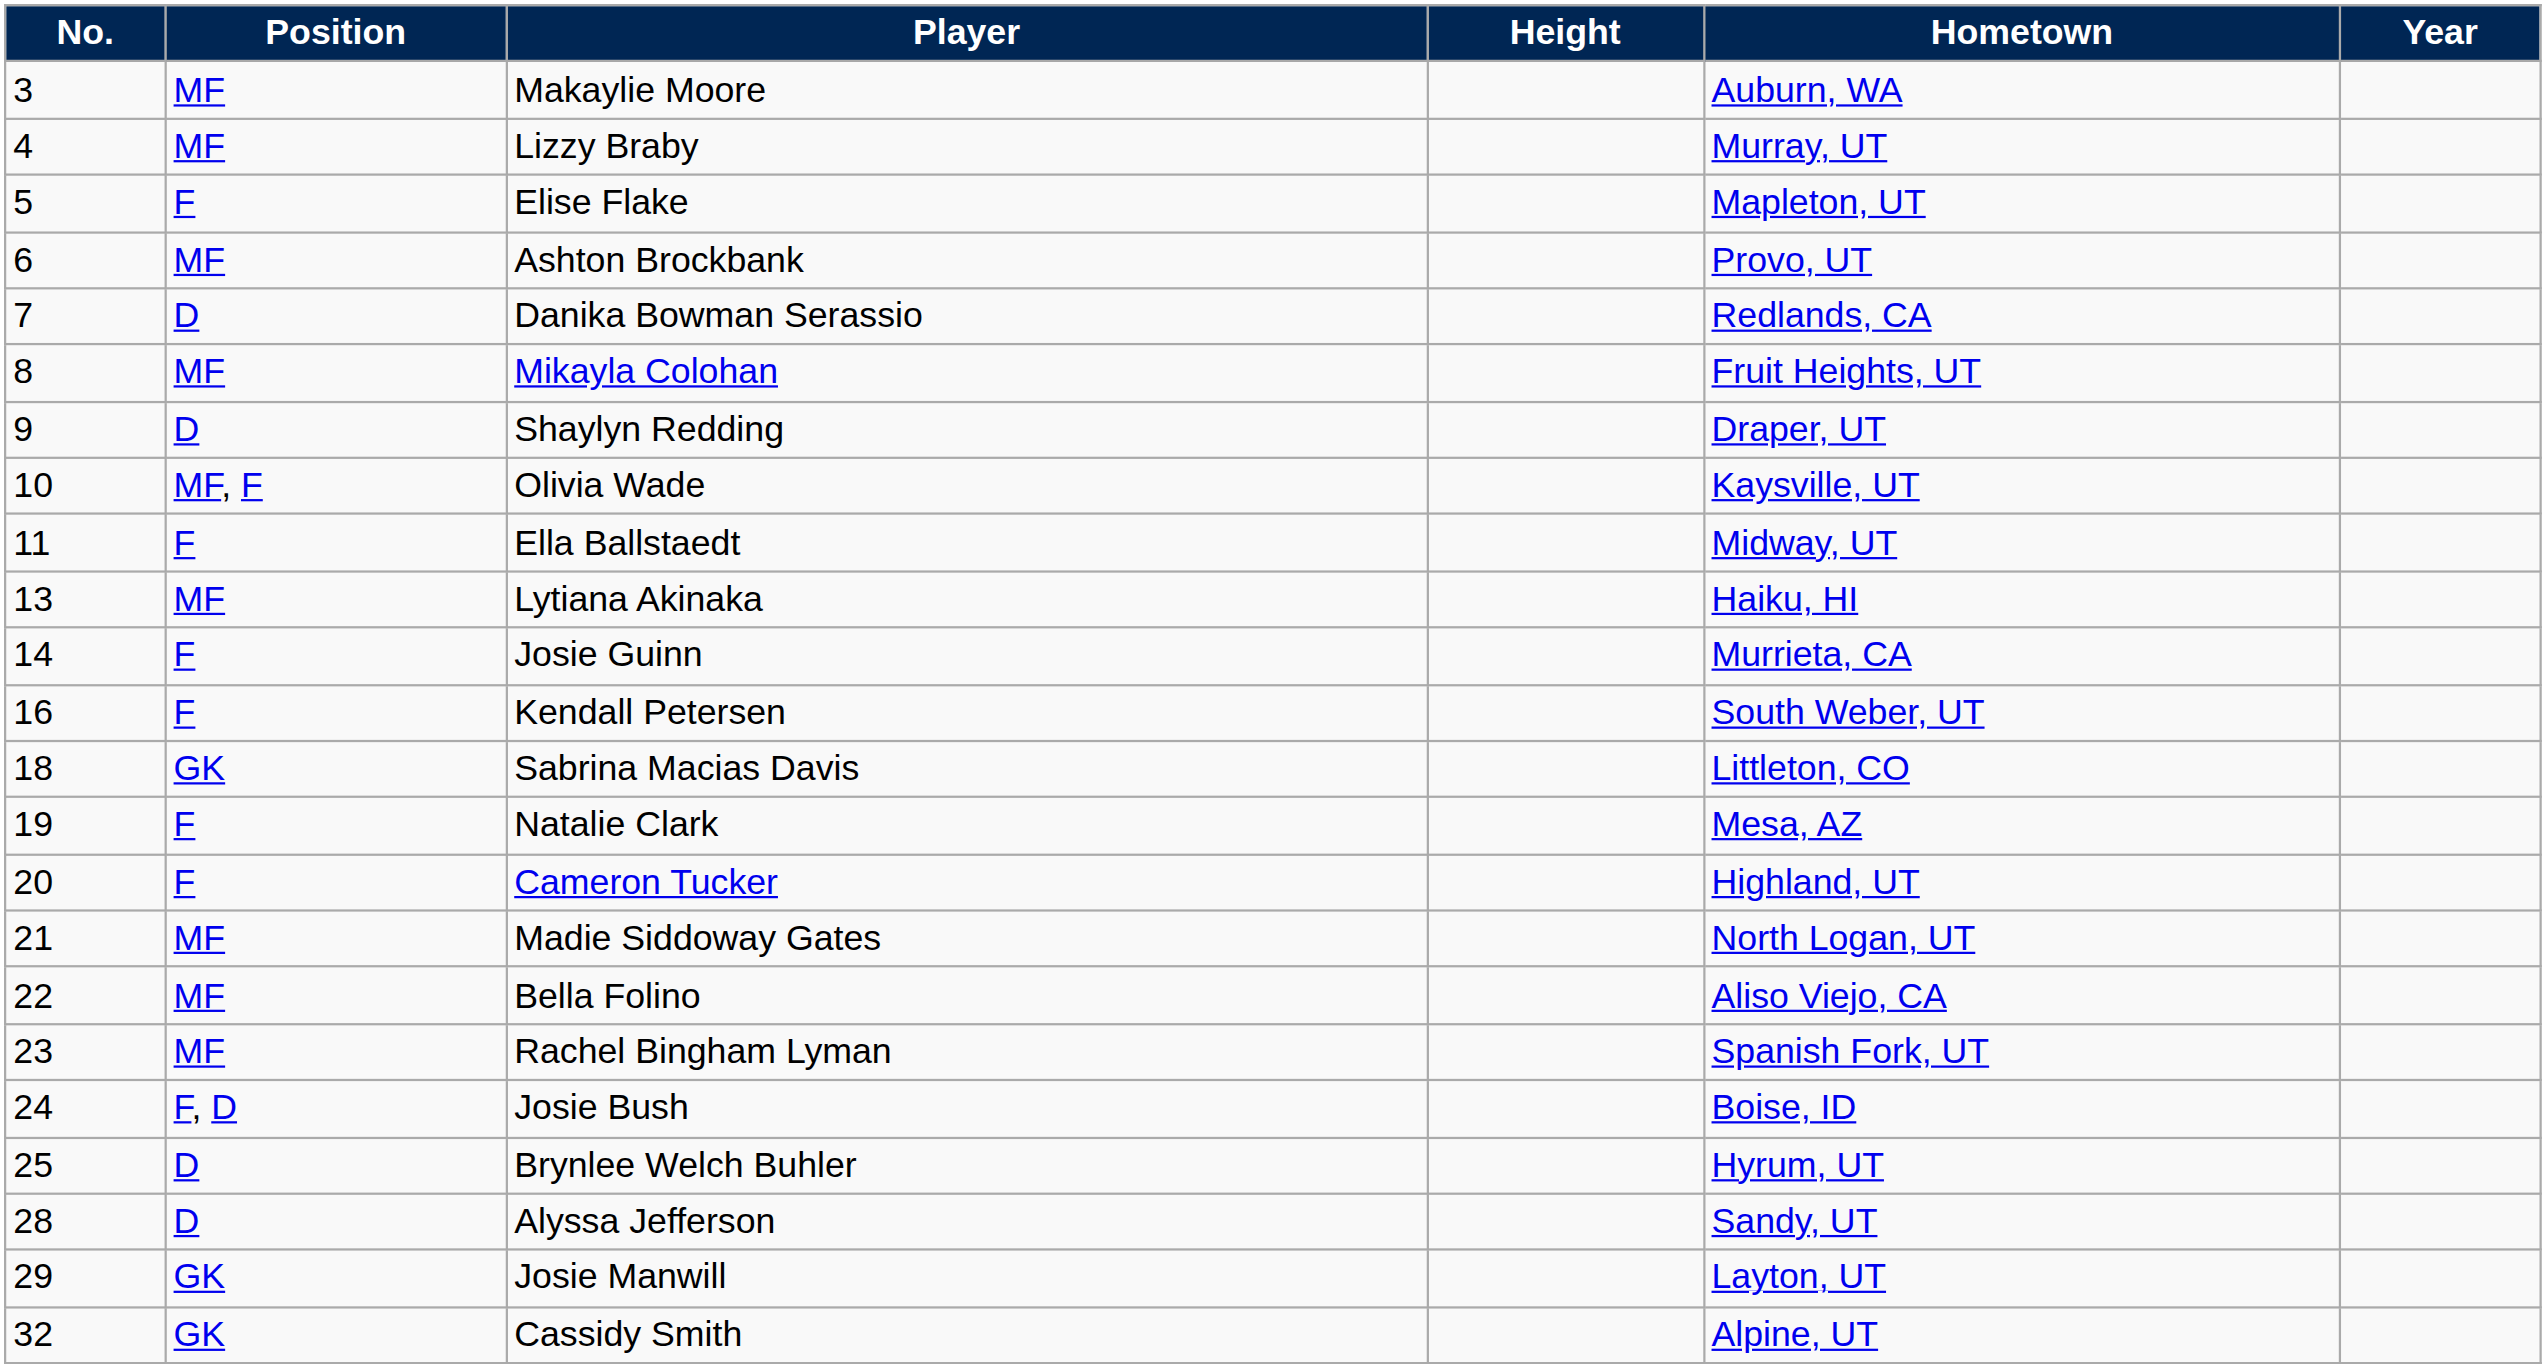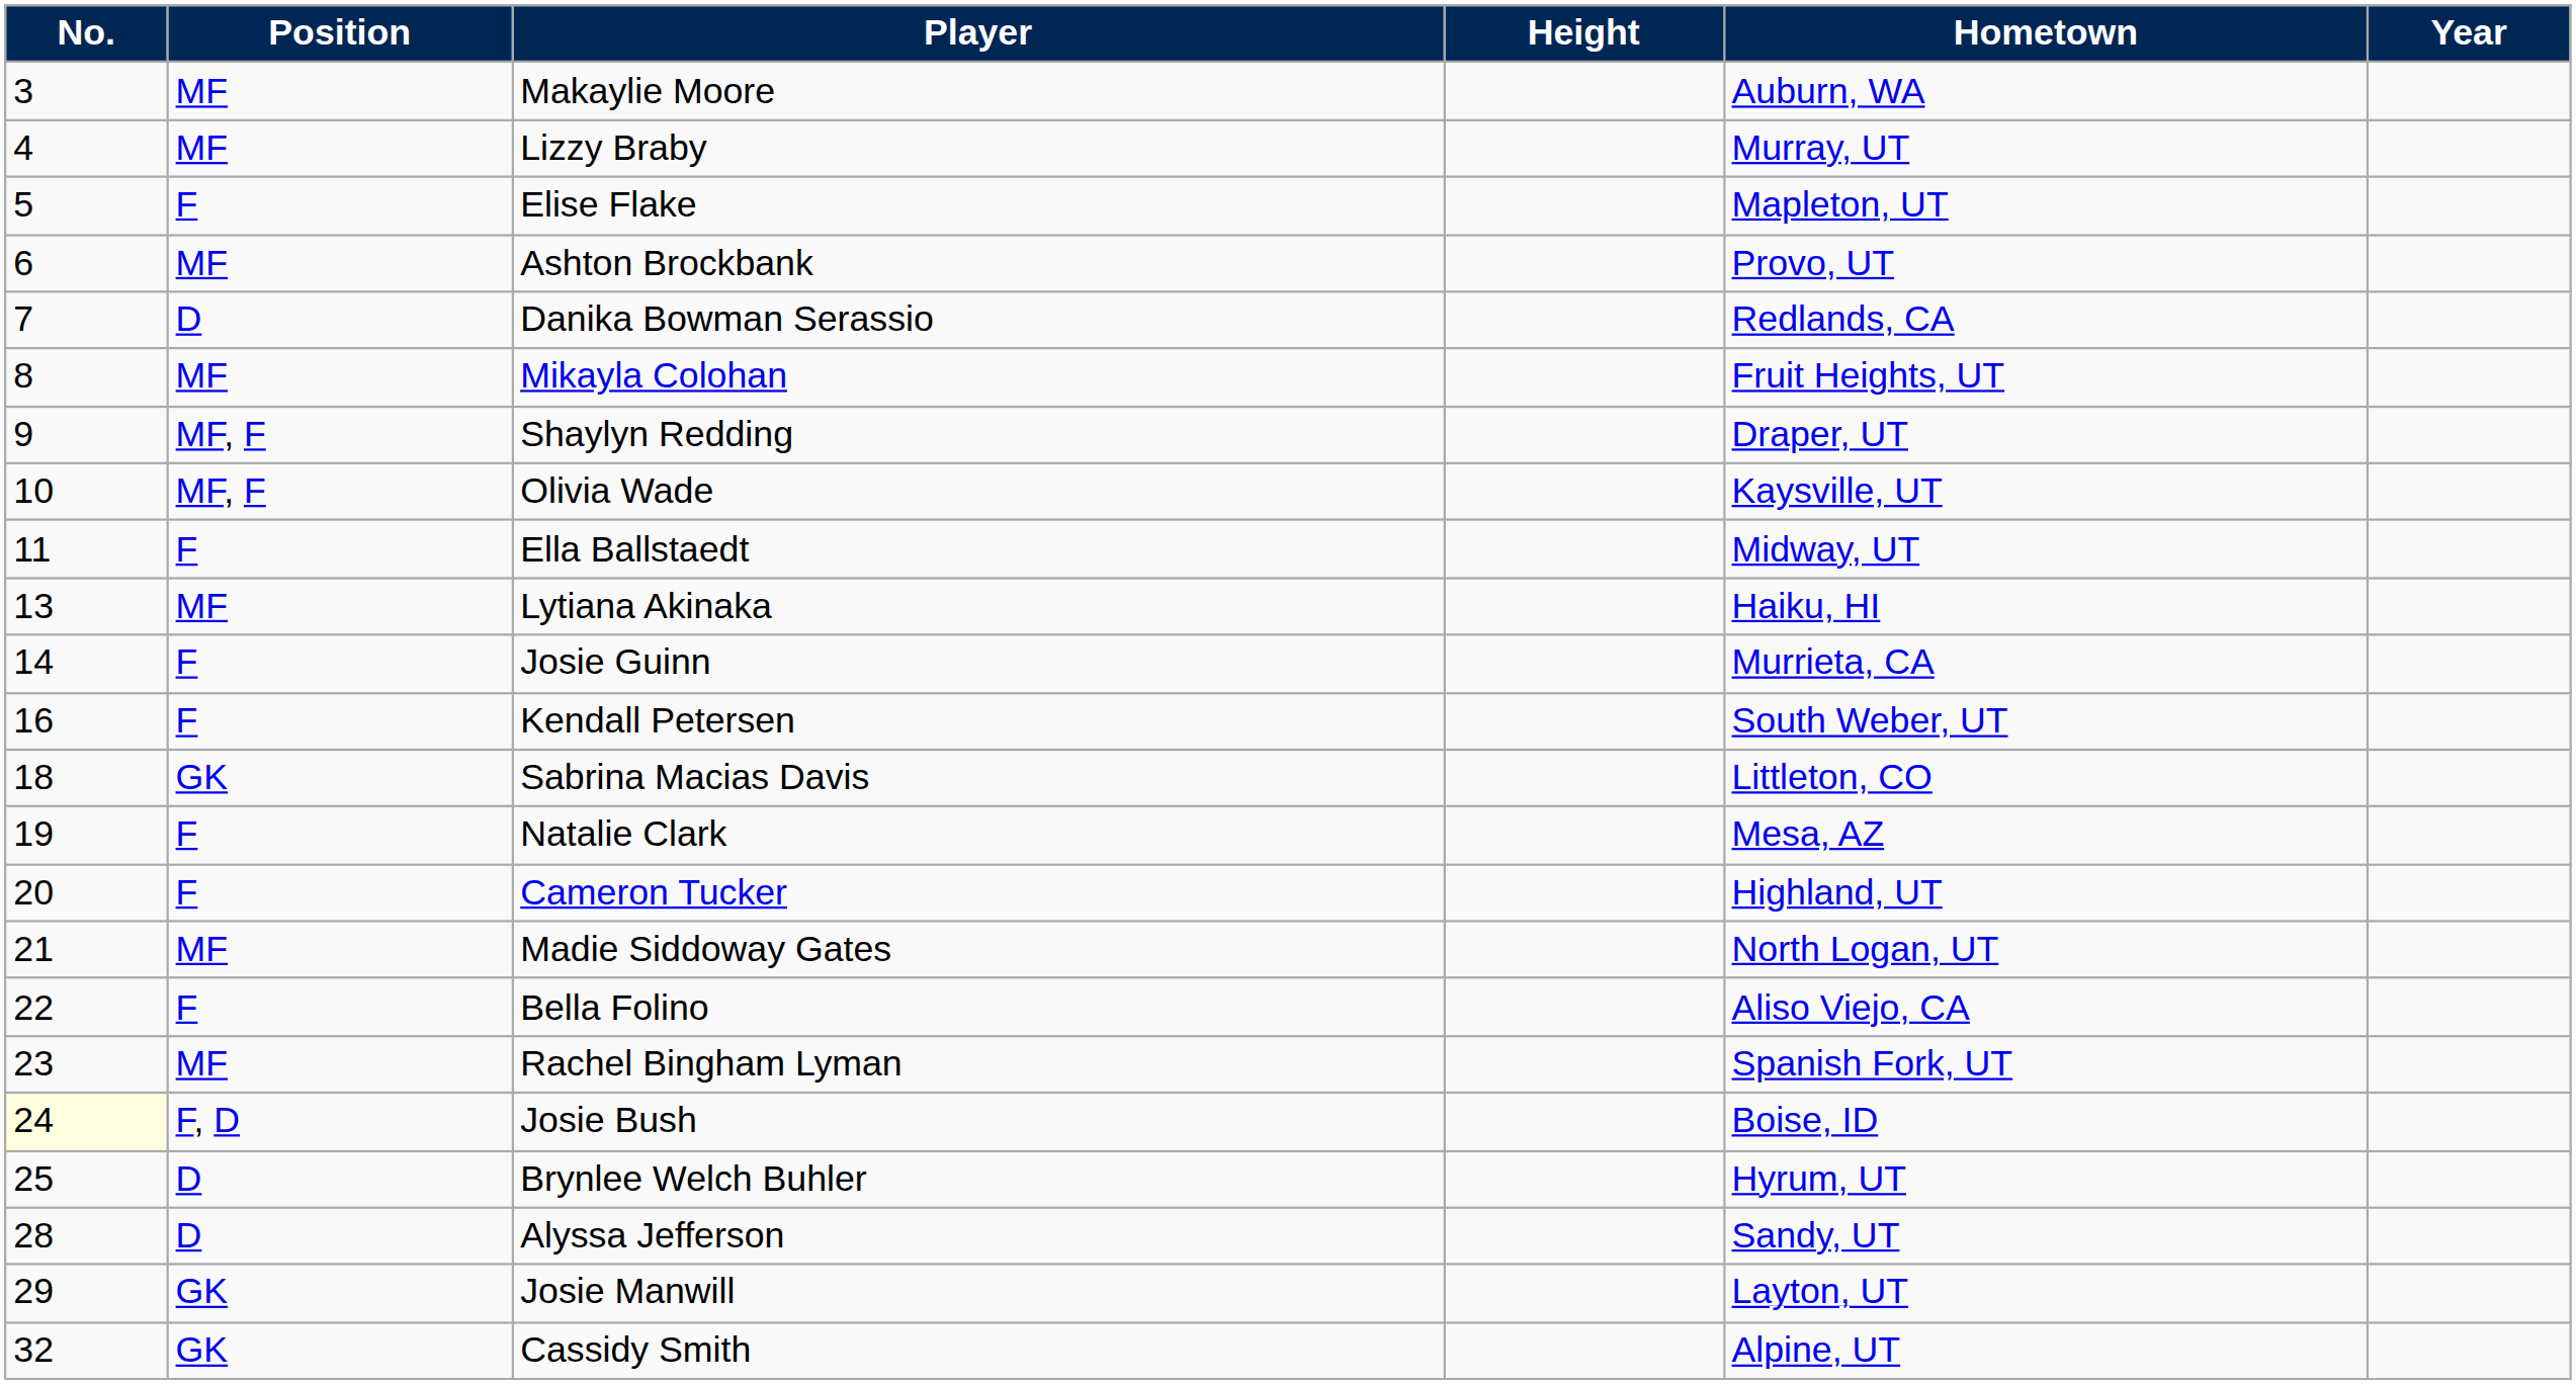Shaylyn Redding | Position: D -> MF, F
Bella Folino | Position: MF -> F
Josie Bush | No.: no background -> lightyellow background
